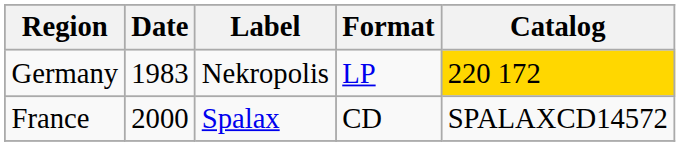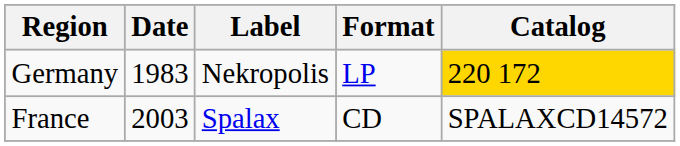France | Date: 2000 -> 2003
